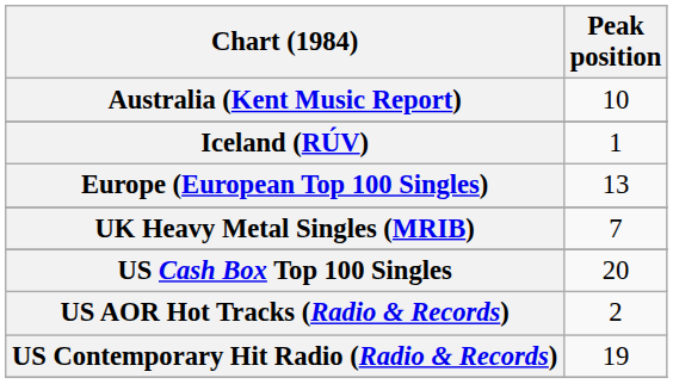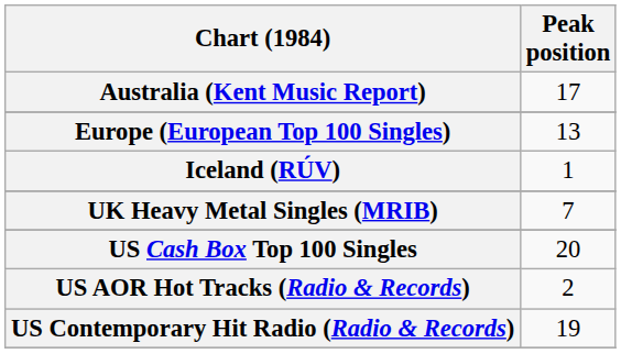Australia (Kent Music Report) | Peak position: 10 -> 17
rows swapped: Europe (European Top 100 Singles) <-> Iceland (RÚV)
